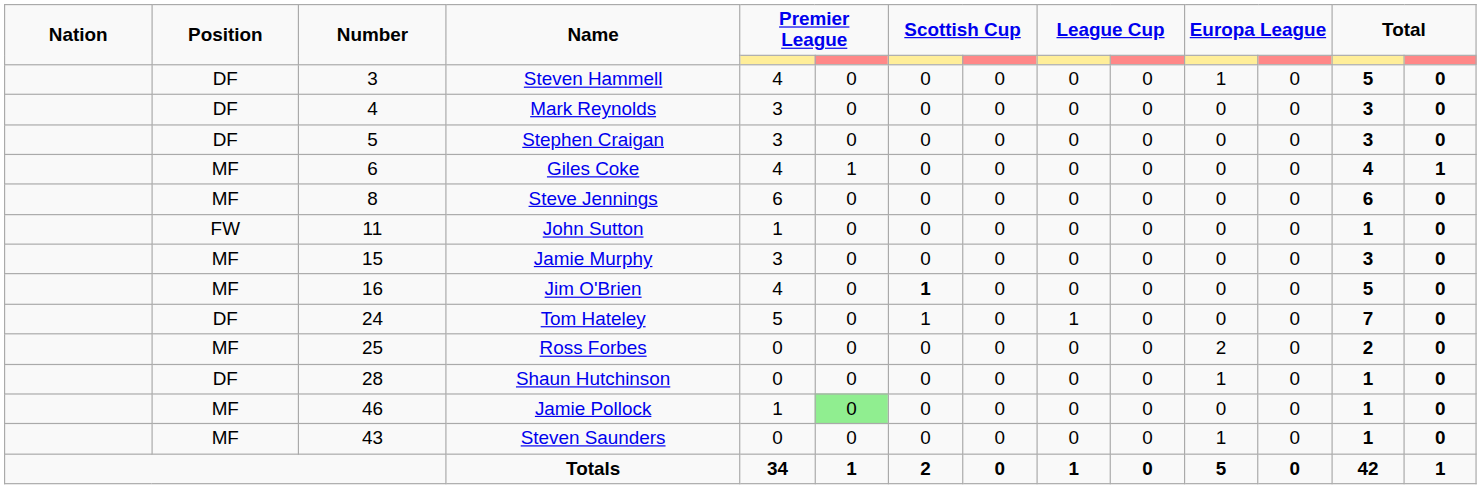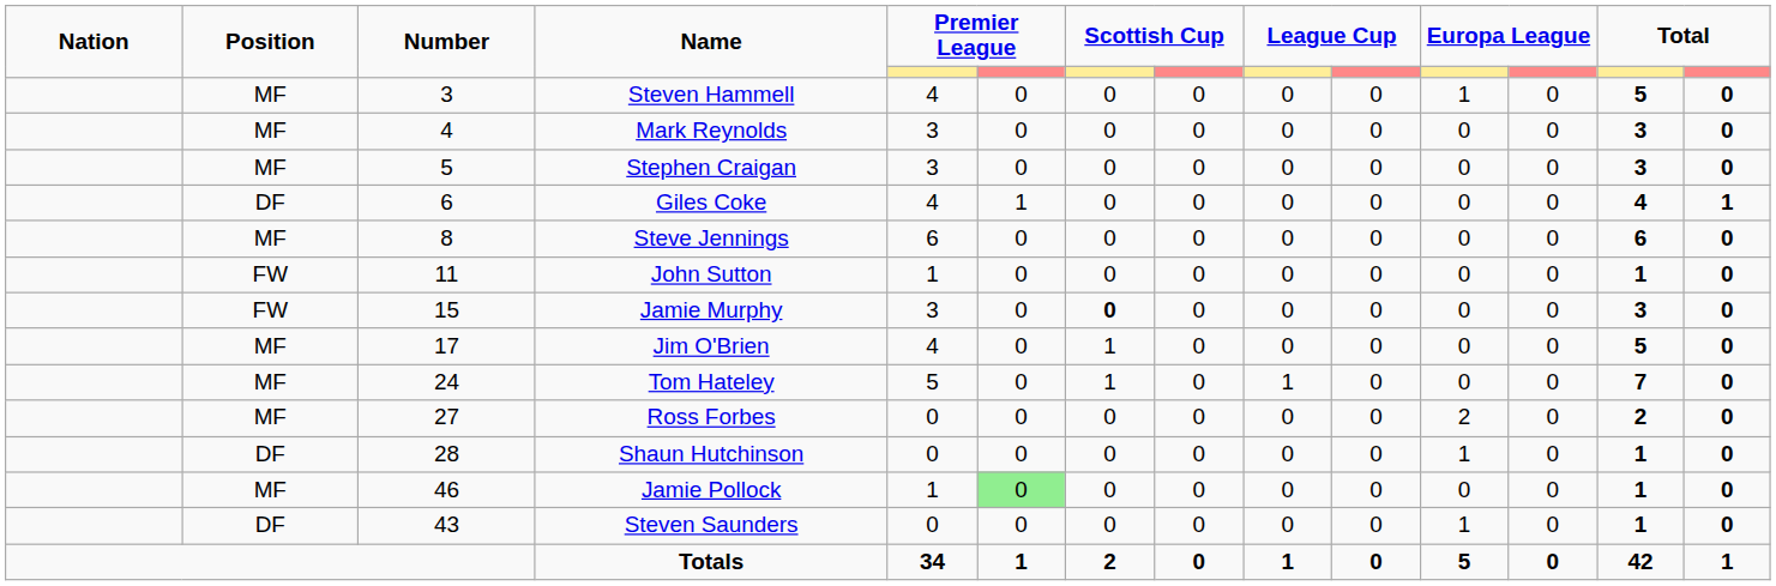Steven Hammell | Position: DF -> MF
Mark Reynolds | Position: DF -> MF
Stephen Craigan | Position: DF -> MF
Giles Coke | Position: MF -> DF
Jamie Murphy | Position: MF -> FW
Jamie Murphy | column 7: normal -> bold
Jim O'Brien | Number: 16 -> 17
Jim O'Brien | column 7: bold -> normal
Tom Hateley | Position: DF -> MF
Ross Forbes | Number: 25 -> 27
Steven Saunders | Position: MF -> DF
